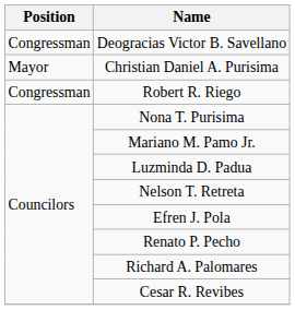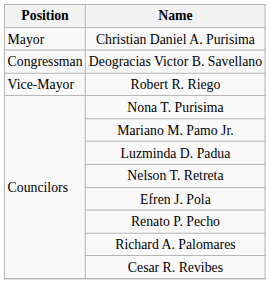rows swapped: Deogracias Victor B. Savellano <-> Christian Daniel A. Purisima
Robert R. Riego | Position: Congressman -> Vice-Mayor
